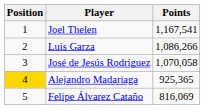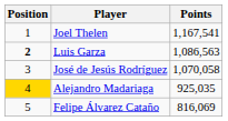Luis Garza | Position: normal -> bold
Luis Garza | Points: 1,086,266 -> 1,086,563
Alejandro Madariaga | Points: 925,365 -> 925,035
